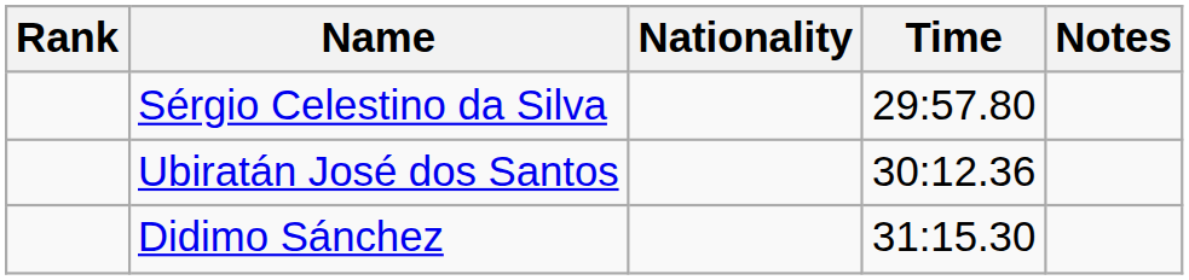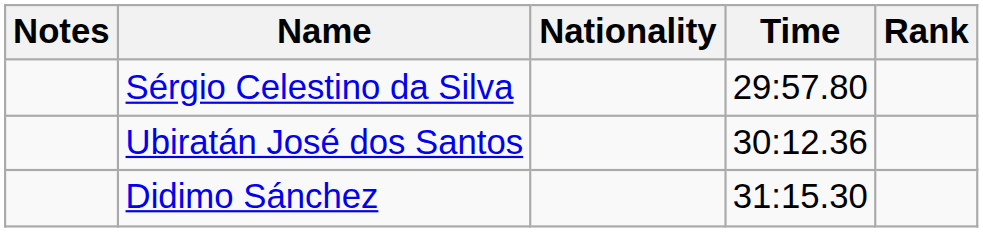columns swapped: Rank <-> Notes
